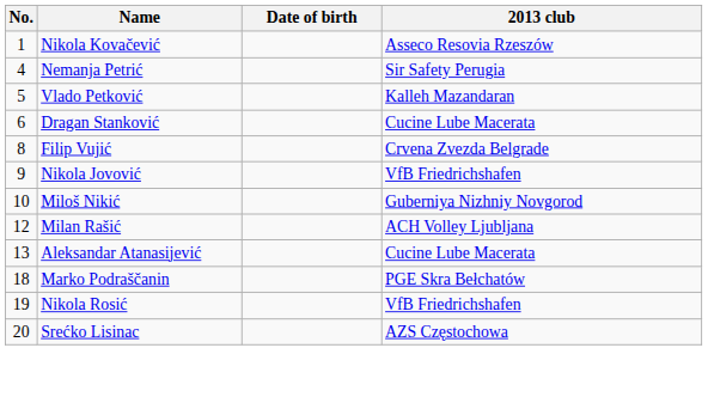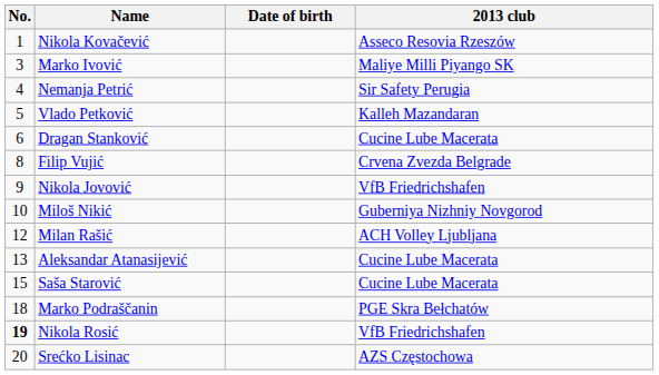+ row: 3 | Marko Ivović | Maliye Milli Piyango SK
+ row: 15 | Saša Starović | Cucine Lube Macerata
Nikola Rosić | No.: normal -> bold
